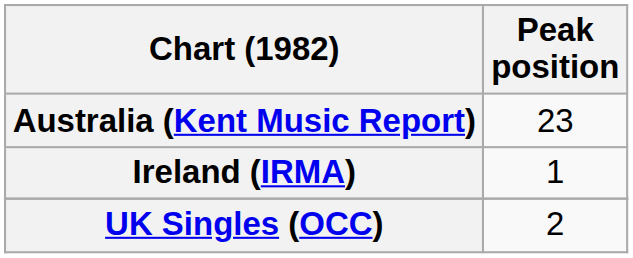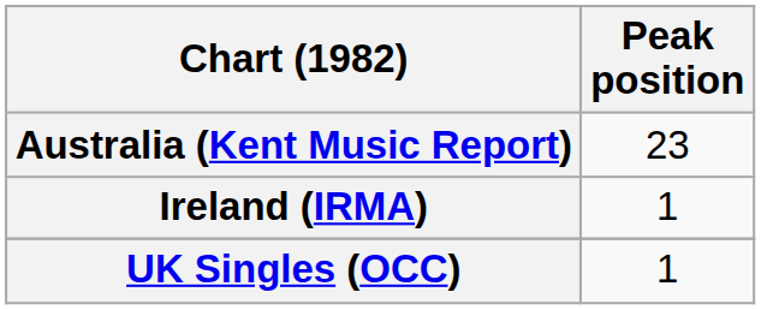UK Singles (OCC) | Peak position: 2 -> 1
